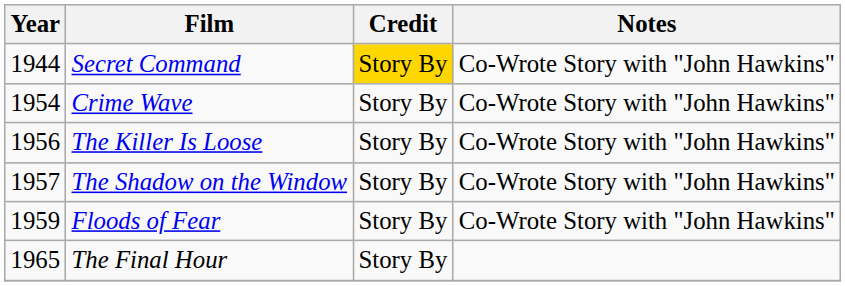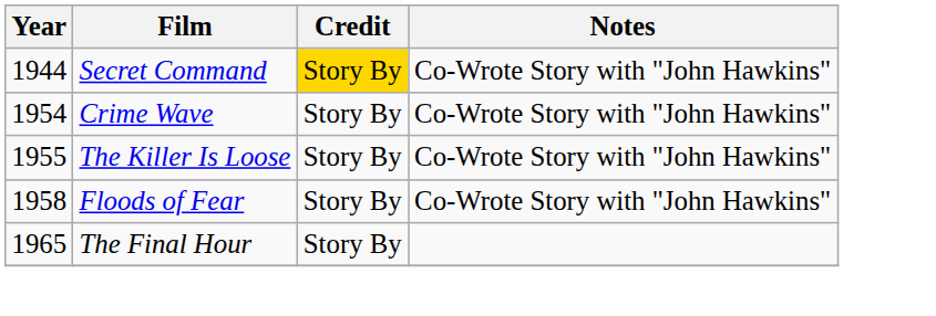The Killer Is Loose | Year: 1956 -> 1955
- row: 1957 | The Shadow on the Window | Story By | Co-Wrote Story with "John Hawkins"
Floods of Fear | Year: 1959 -> 1958
